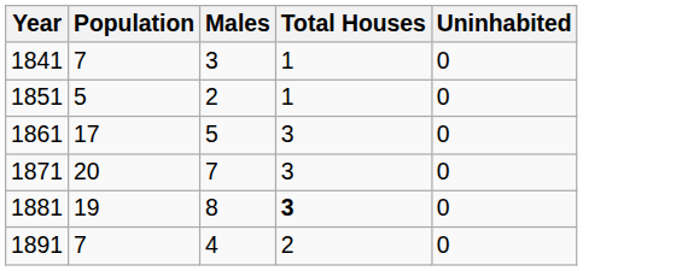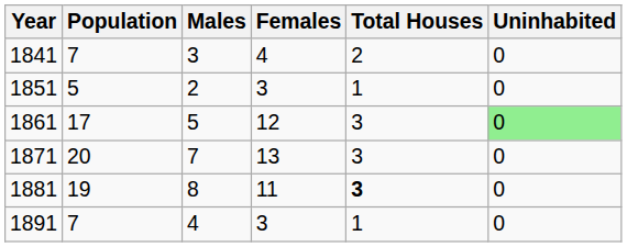+ column: Females | 4 | 3 | 12 | 13 | 11 | 3
1841 | Total Houses: 1 -> 2
1861 | Uninhabited: no background -> lightgreen background
1891 | Total Houses: 2 -> 1
